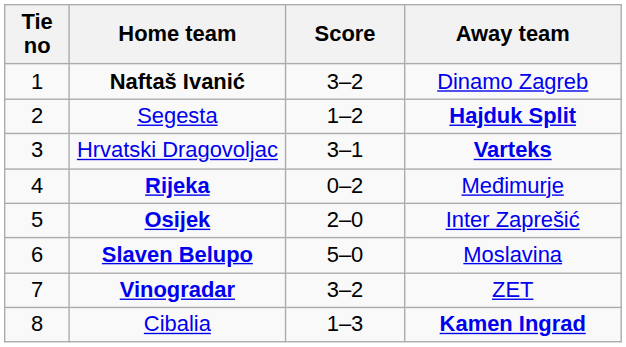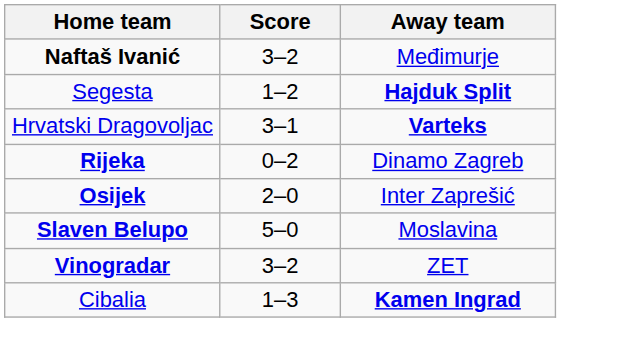- column: Tie no | 1 | 2 | 3 | 4 | 5 | 6 | 7 | 8
Naftaš Ivanić | Away team: Dinamo Zagreb -> Međimurje
Rijeka | Away team: Međimurje -> Dinamo Zagreb
